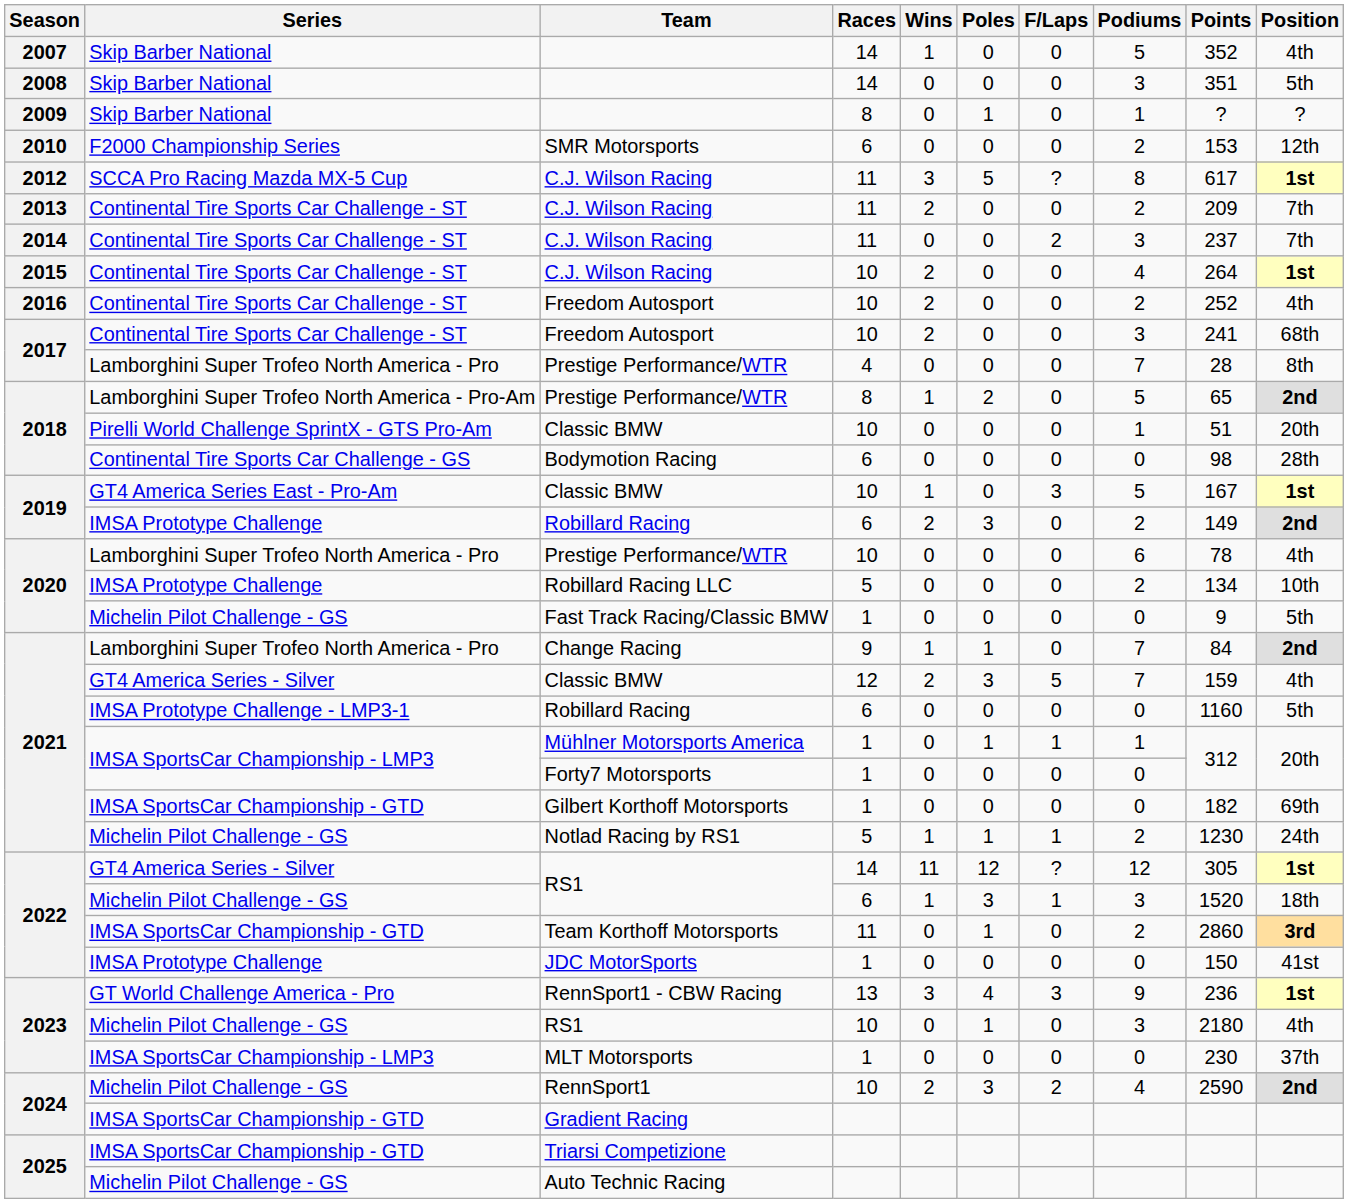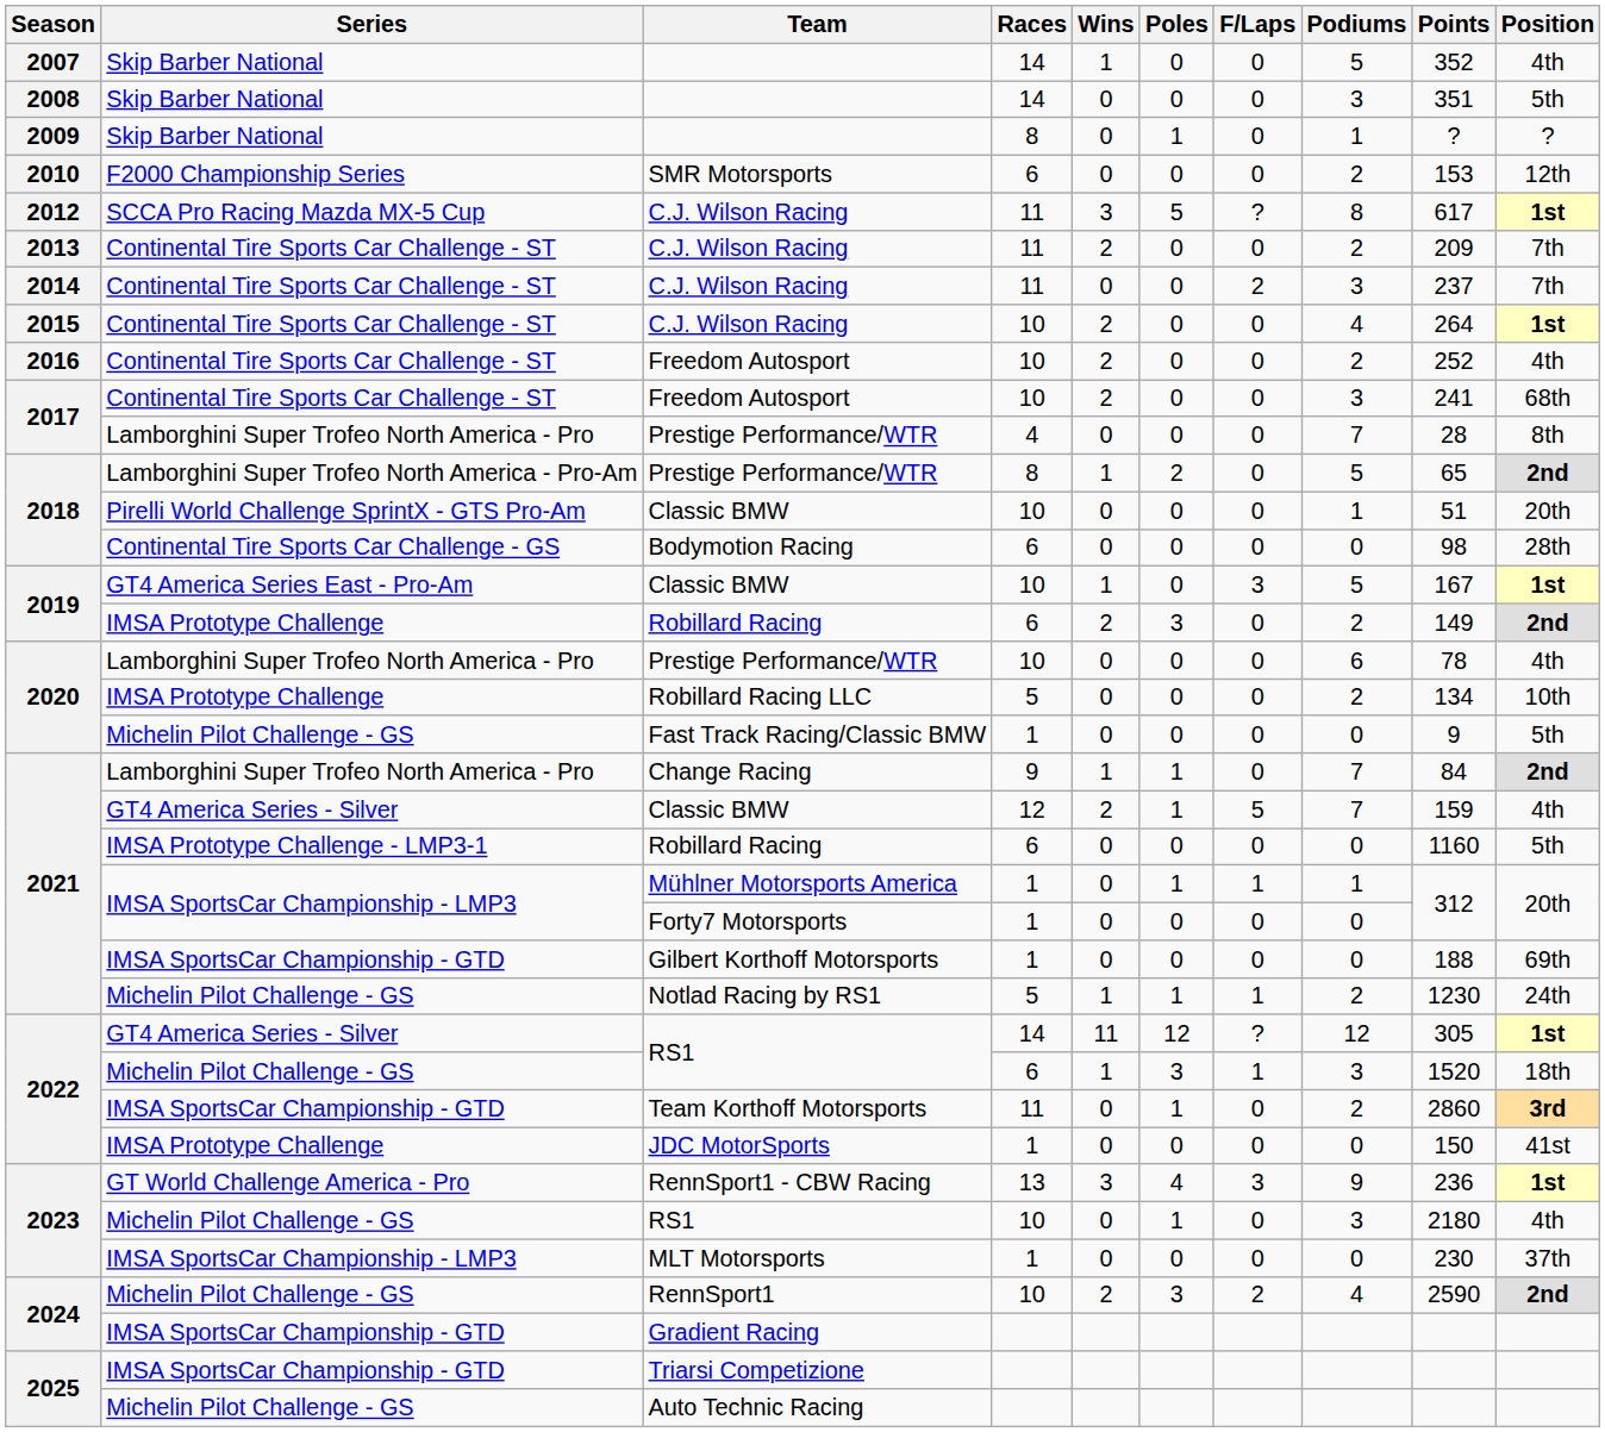2021 / Classic BMW | Poles: 3 -> 1
Gilbert Korthoff Motorsports | Points: 182 -> 188
